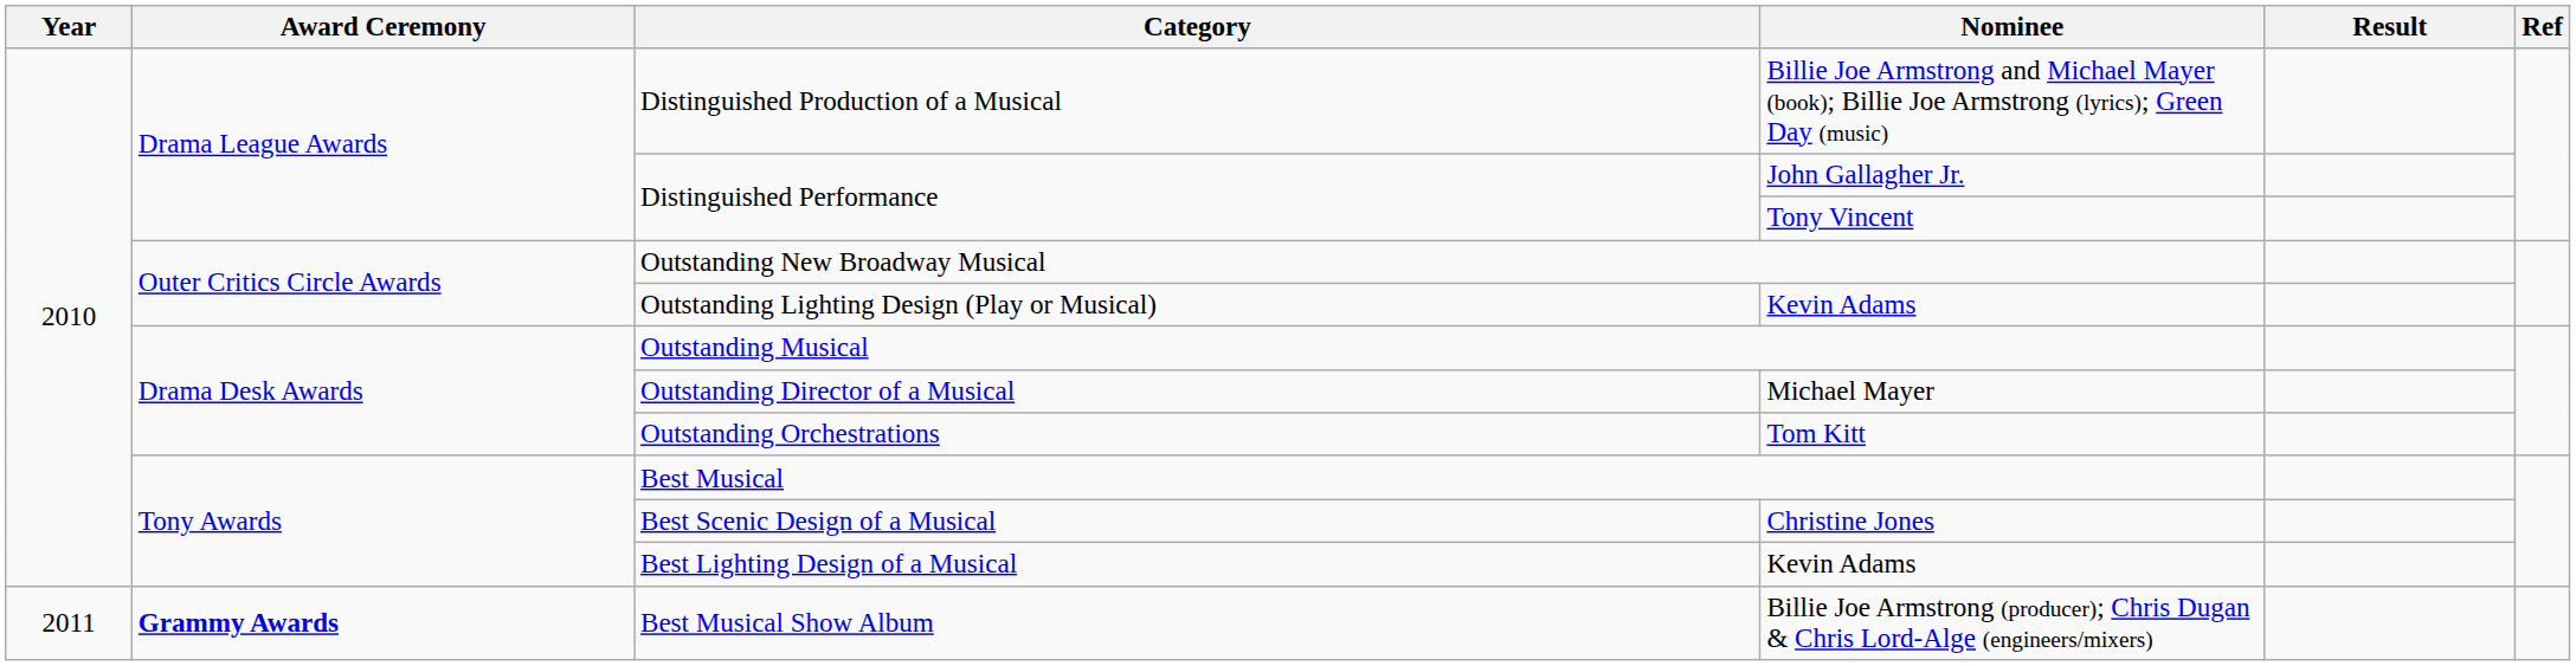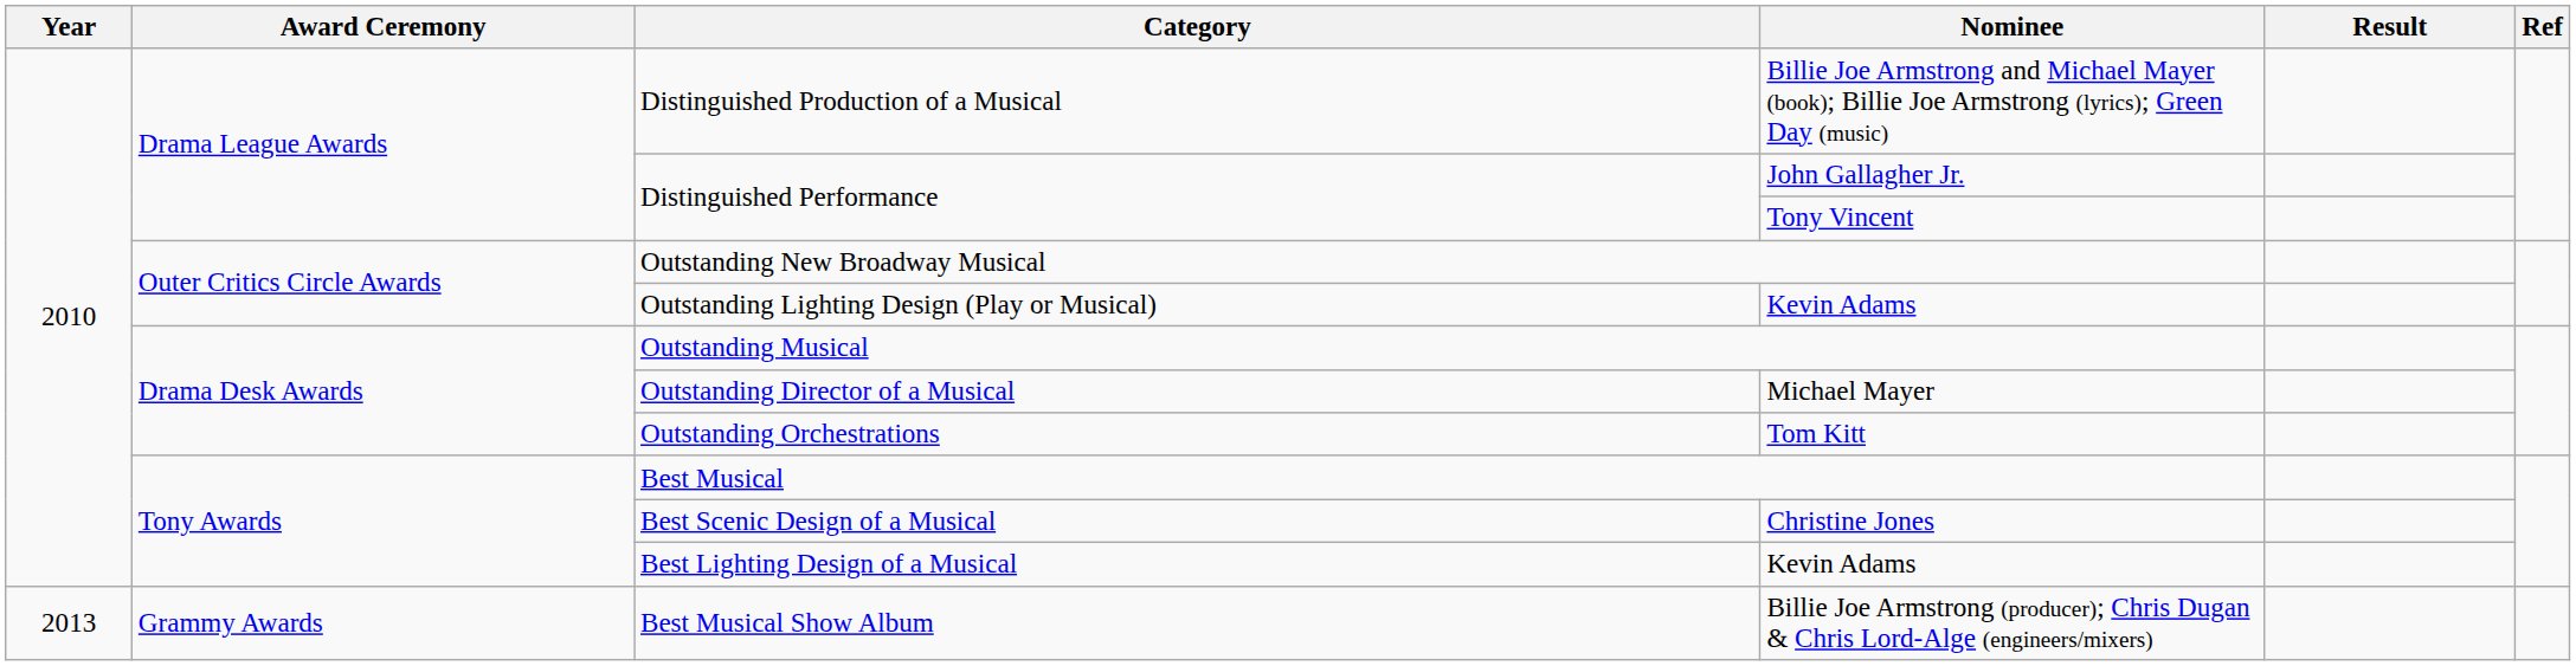Best Musical Show Album | Year: 2011 -> 2013
Best Musical Show Album | Award Ceremony: bold -> normal
